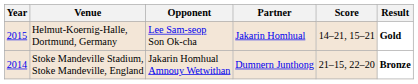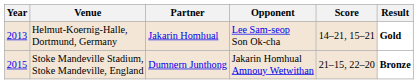columns swapped: Partner <-> Opponent
Helmut-Koernig-Halle, Dortmund, Germany | Year: 2015 -> 2013
Stoke Mandeville Stadium, Stoke Mandeville, England | Year: 2014 -> 2015
